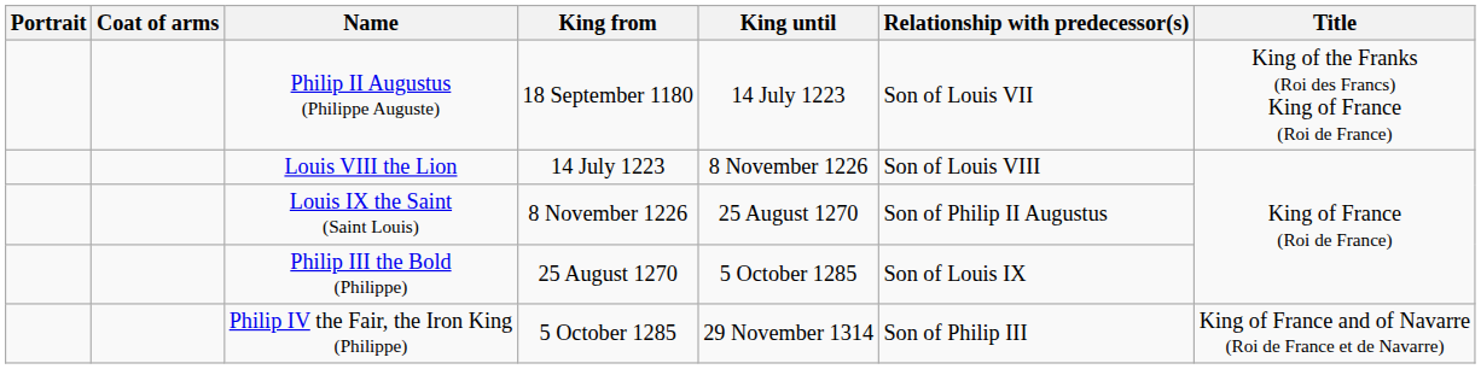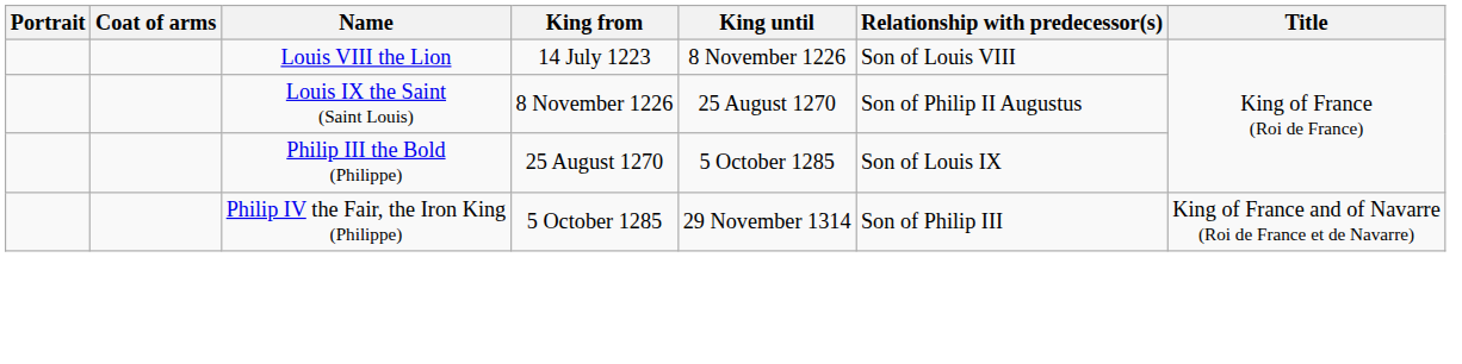- row: Philip II Augustus (Philippe Auguste) | 18 September 1180 | 14 July 1223 | Son of Louis VII | King of the Franks (Roi des Francs) King of France (Roi de France)
